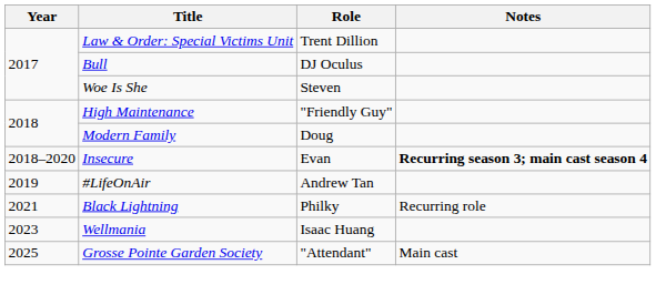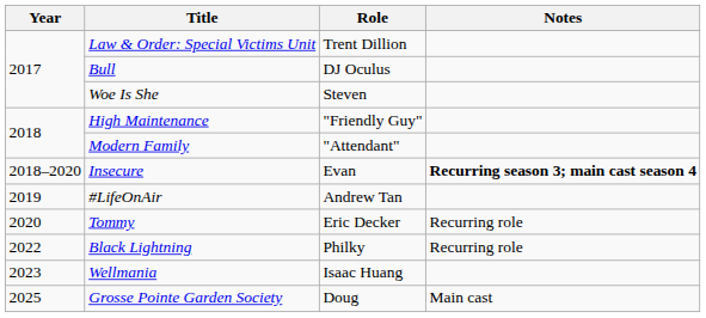Modern Family | Role: Doug -> "Attendant"
+ row: 2020 | Tommy | Eric Decker | Recurring role
Black Lightning | Year: 2021 -> 2022
Grosse Pointe Garden Society | Role: "Attendant" -> Doug
